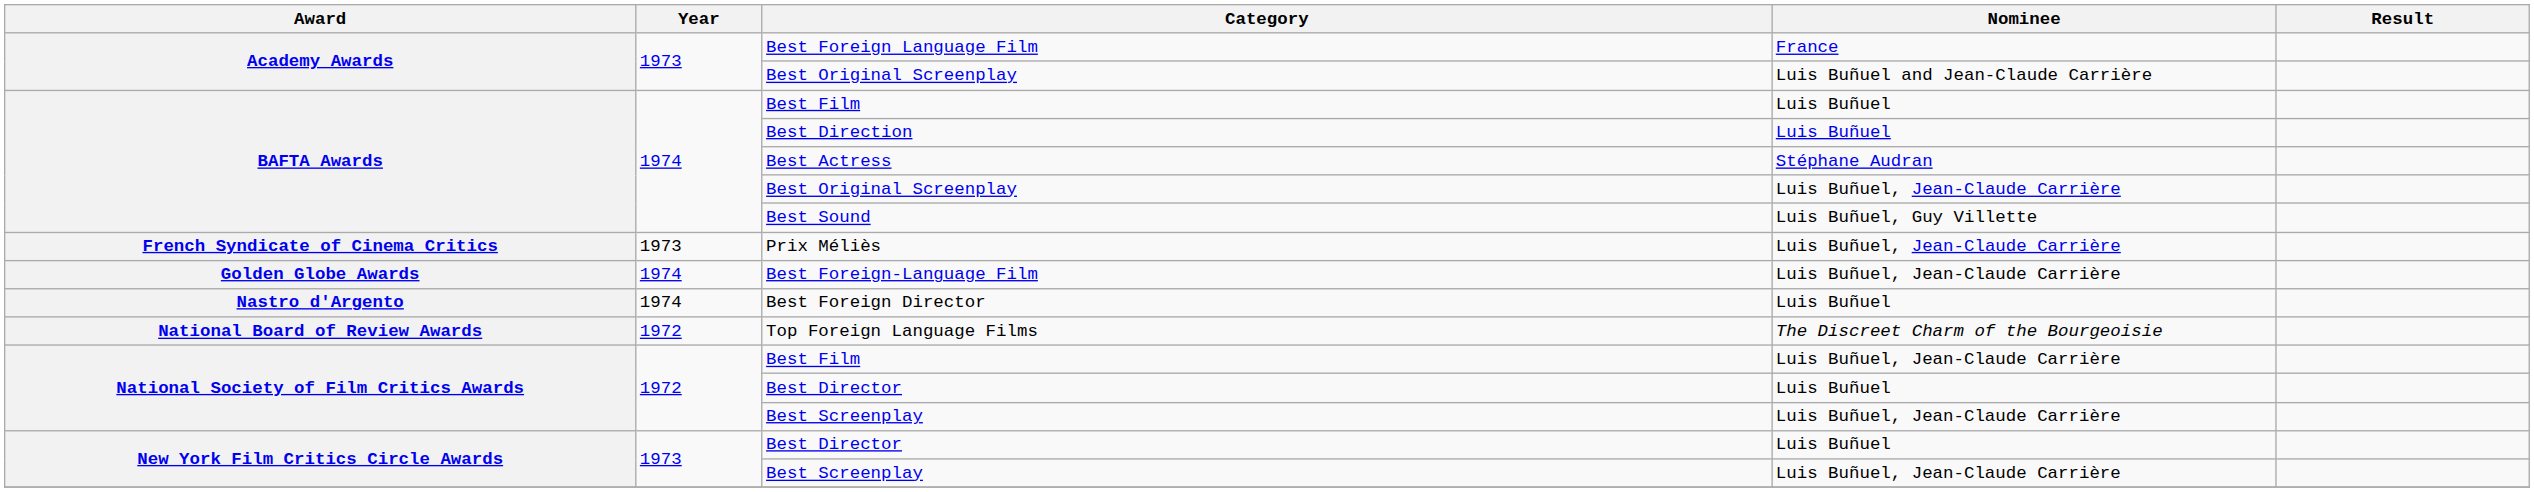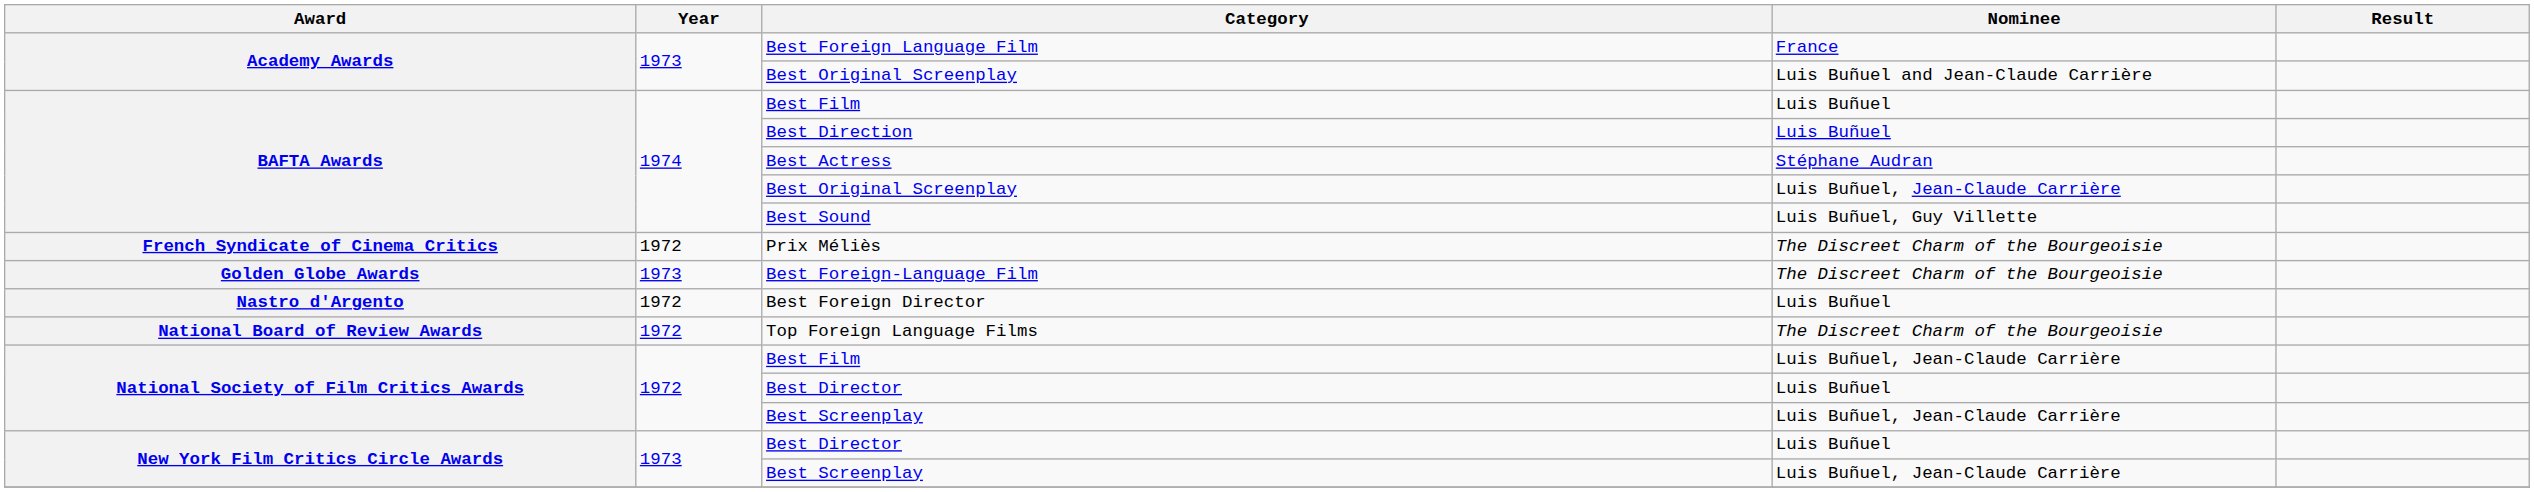Prix Méliès | Year: 1973 -> 1972
Prix Méliès | Nominee: Luis Buñuel, Jean-Claude Carrière -> The Discreet Charm of the Bourgeoisie
Best Foreign-Language Film | Year: 1974 -> 1973
Best Foreign-Language Film | Nominee: Luis Buñuel, Jean-Claude Carrière -> The Discreet Charm of the Bourgeoisie
Best Foreign Director | Year: 1974 -> 1972
